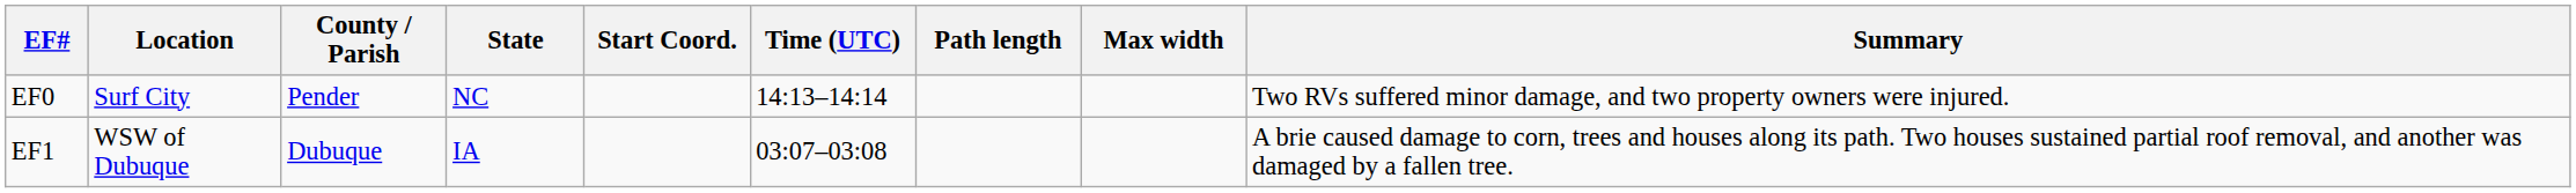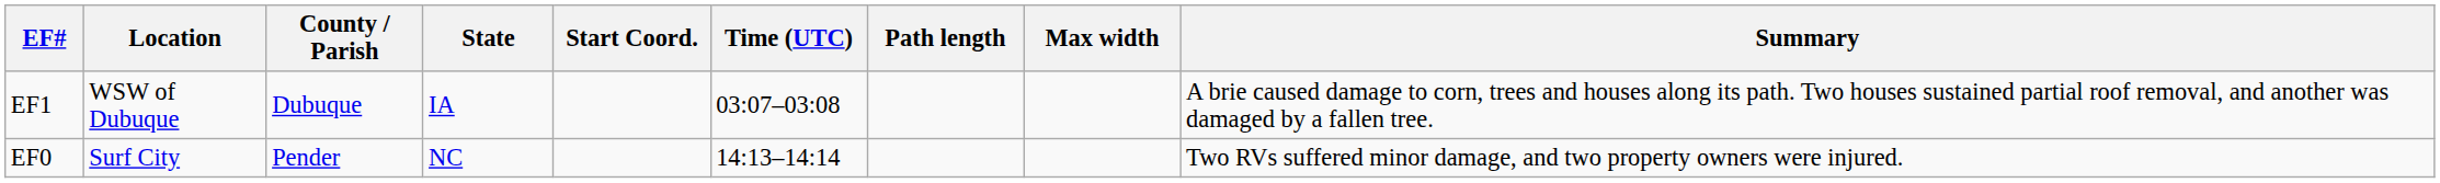rows swapped: EF0 <-> EF1
